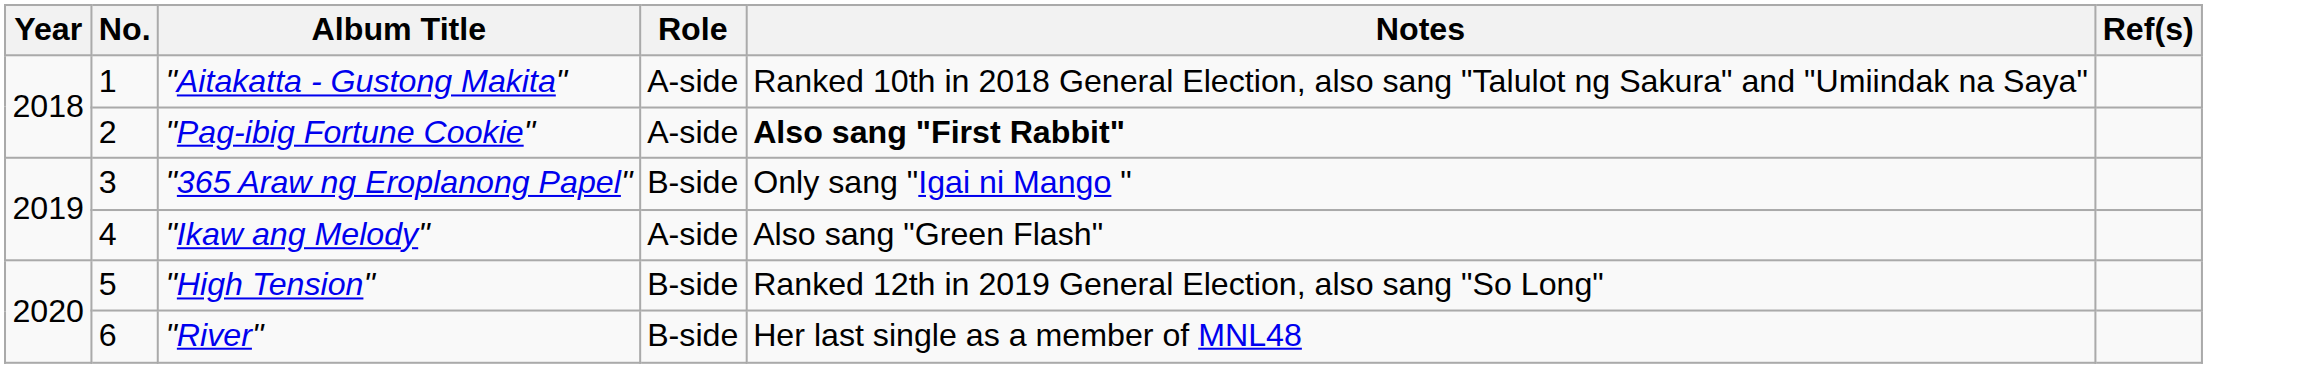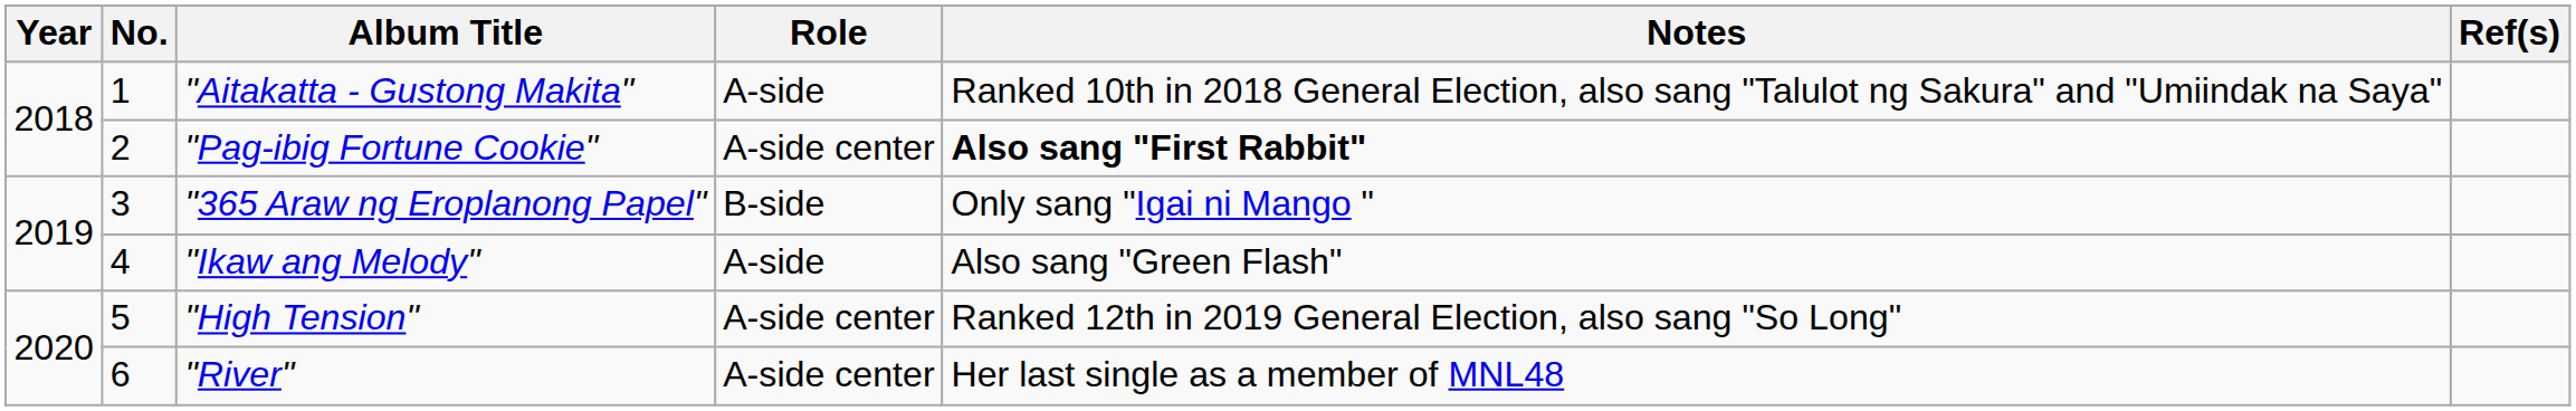"Pag-ibig Fortune Cookie" | Role: A-side -> A-side center
"High Tension" | Role: B-side -> A-side center
"River" | Role: B-side -> A-side center
